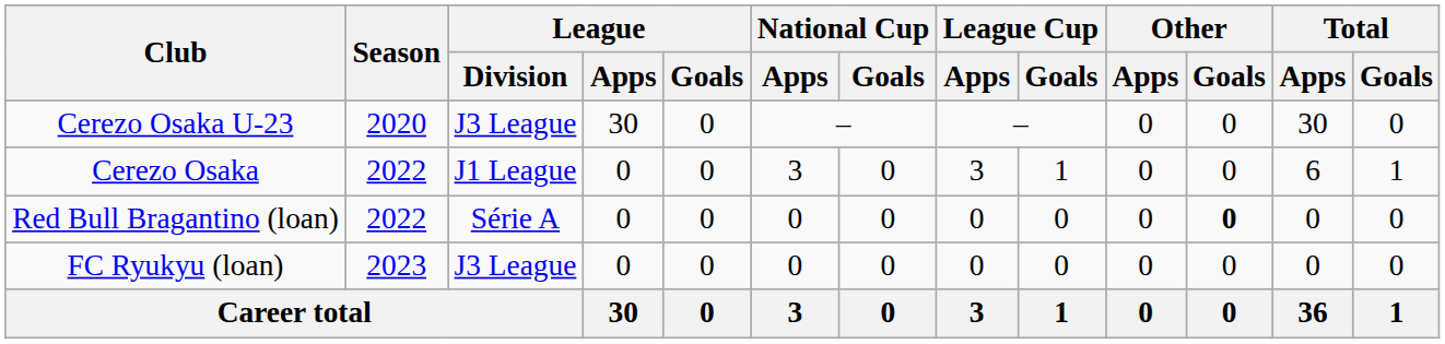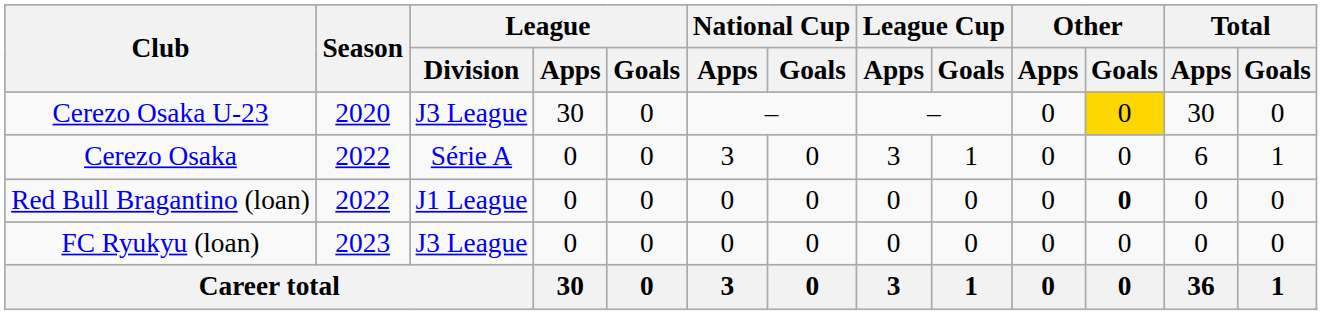Cerezo Osaka U-23 | Other / Goals: no background -> gold background
Cerezo Osaka | League / Division: J1 League -> Série A
Red Bull Bragantino (loan) | League / Division: Série A -> J1 League
